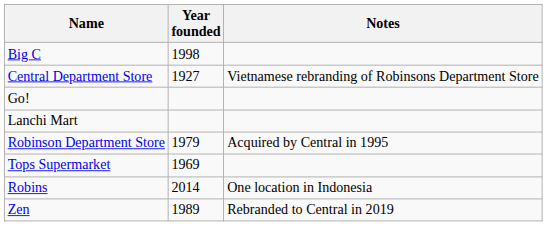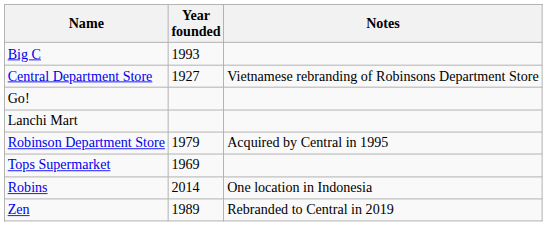Big C | Year founded: 1998 -> 1993
